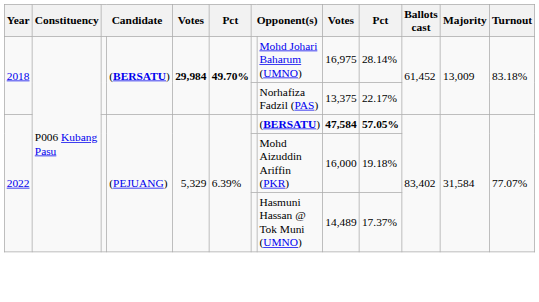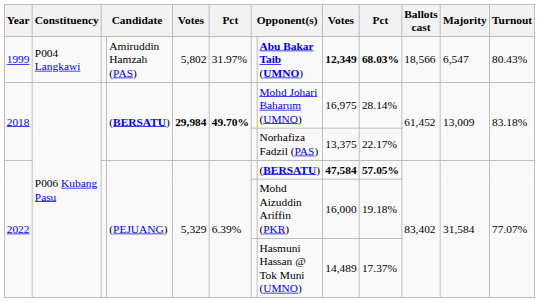+ row: 1999 | P004 Langkawi | Amiruddin Hamzah (PAS) | 5,802 | 31.97% | Abu Bakar Taib (UMNO) | 12,349 | 68.03% | 18,566 | 6,547 | 80.43%
